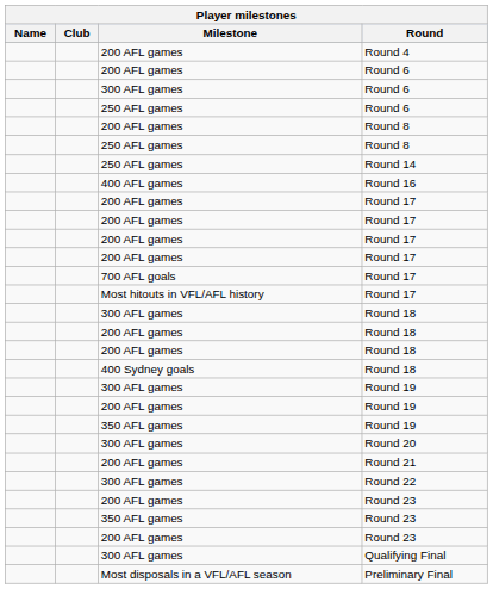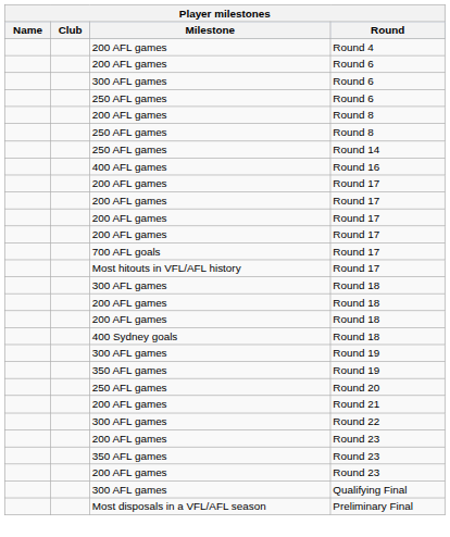- row: 200 AFL games | Round 19
+ row: 250 AFL games | Round 20
- row: 300 AFL games | Round 20
